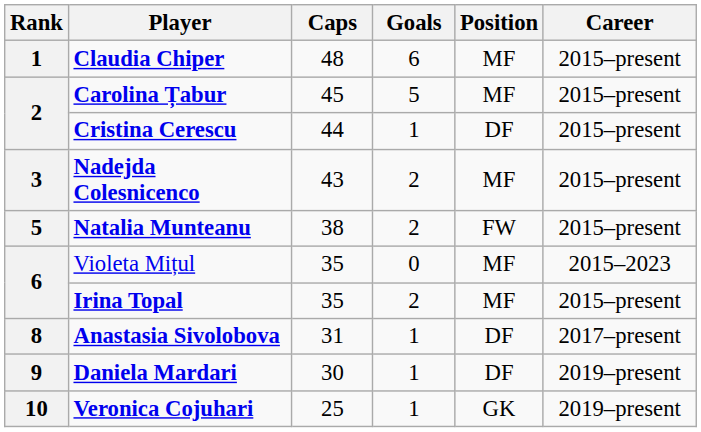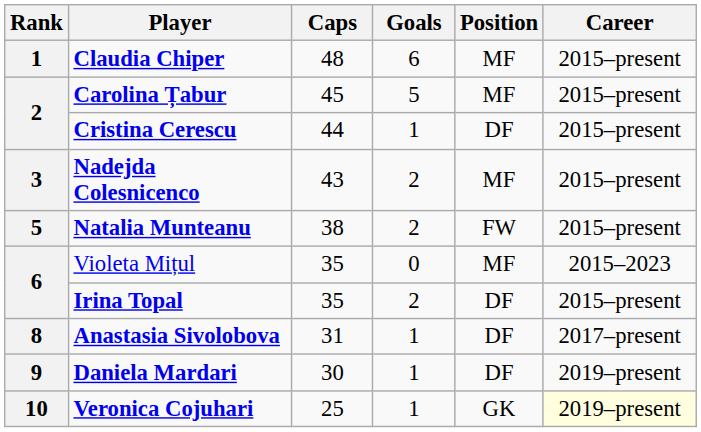Irina Topal | Position: MF -> DF
Veronica Cojuhari | Career: no background -> lightyellow background
